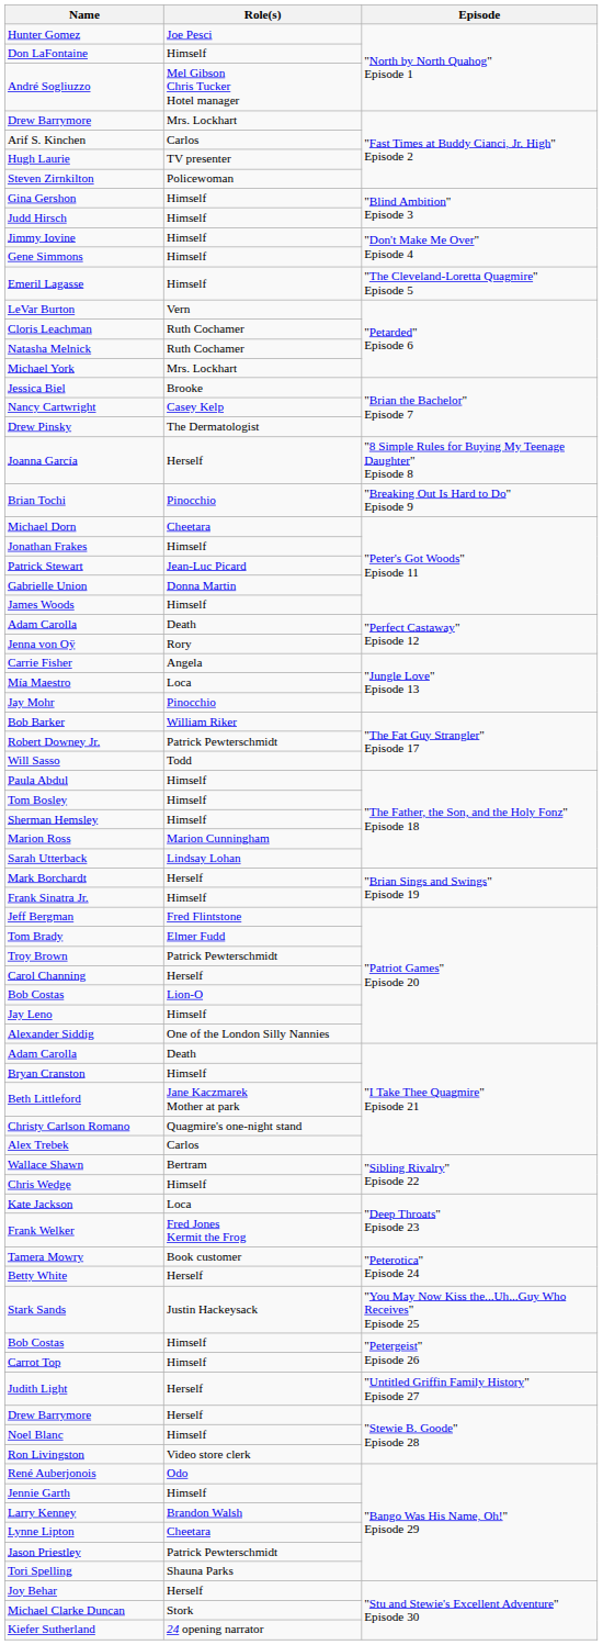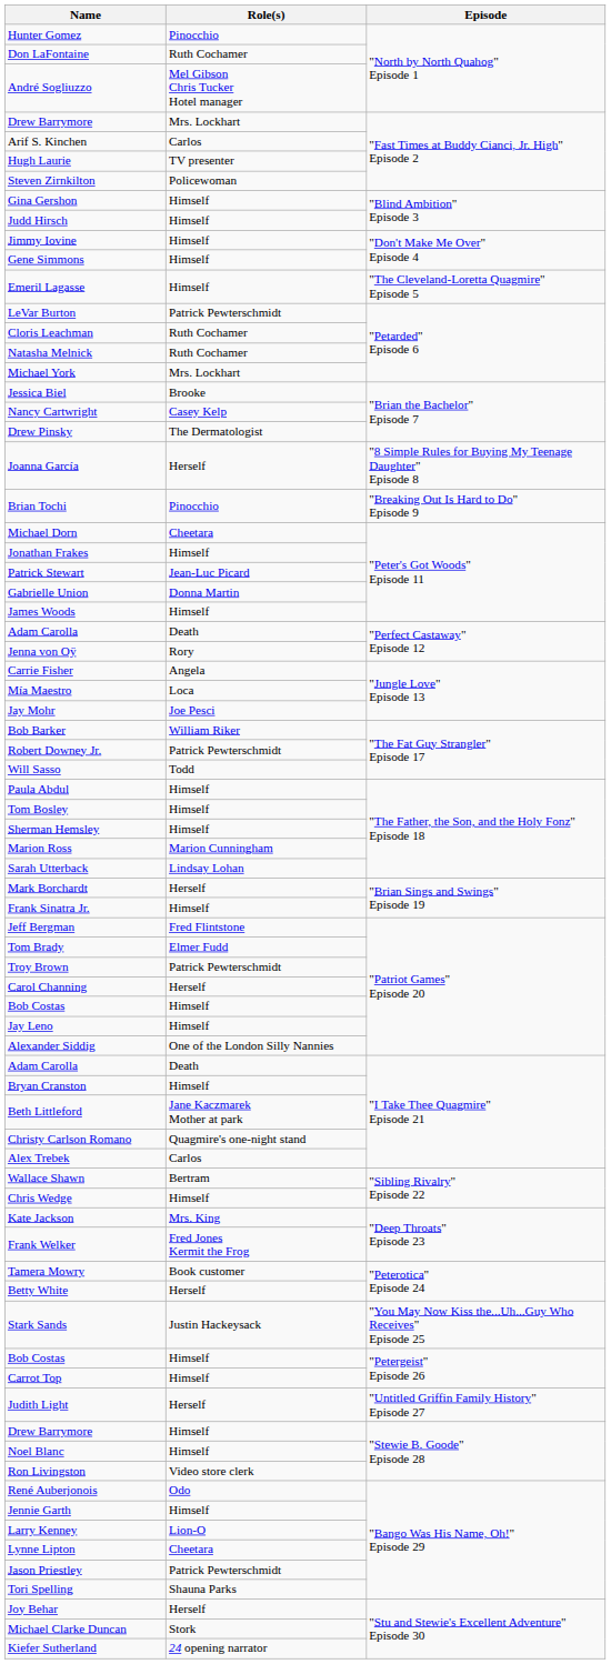Hunter Gomez | Role(s): Joe Pesci -> Pinocchio
Don LaFontaine | Role(s): Himself -> Ruth Cochamer
LeVar Burton | Role(s): Vern -> Patrick Pewterschmidt
Jay Mohr | Role(s): Pinocchio -> Joe Pesci
Bob Costas / "Patriot Games" Episode 20 | Role(s): Lion-O -> Himself
Kate Jackson | Role(s): Loca -> Mrs. King
Drew Barrymore / "Stewie B. Goode" Episode 28 | Role(s): Herself -> Himself
Larry Kenney | Role(s): Brandon Walsh -> Lion-O
